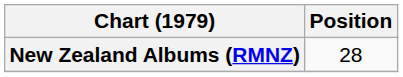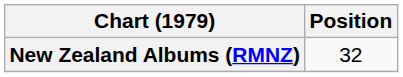New Zealand Albums (RMNZ) | Position: 28 -> 32
